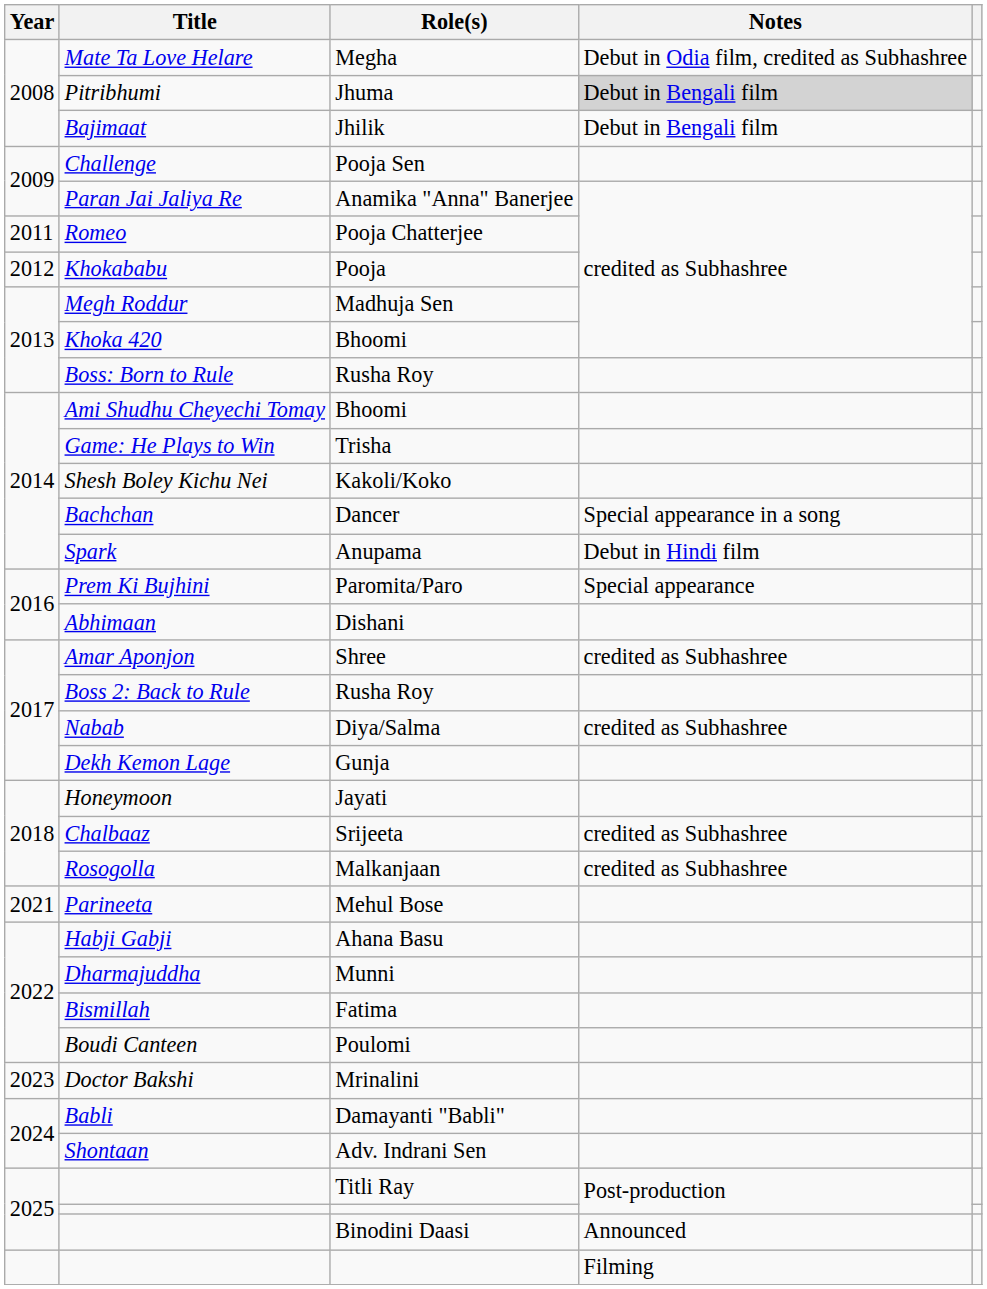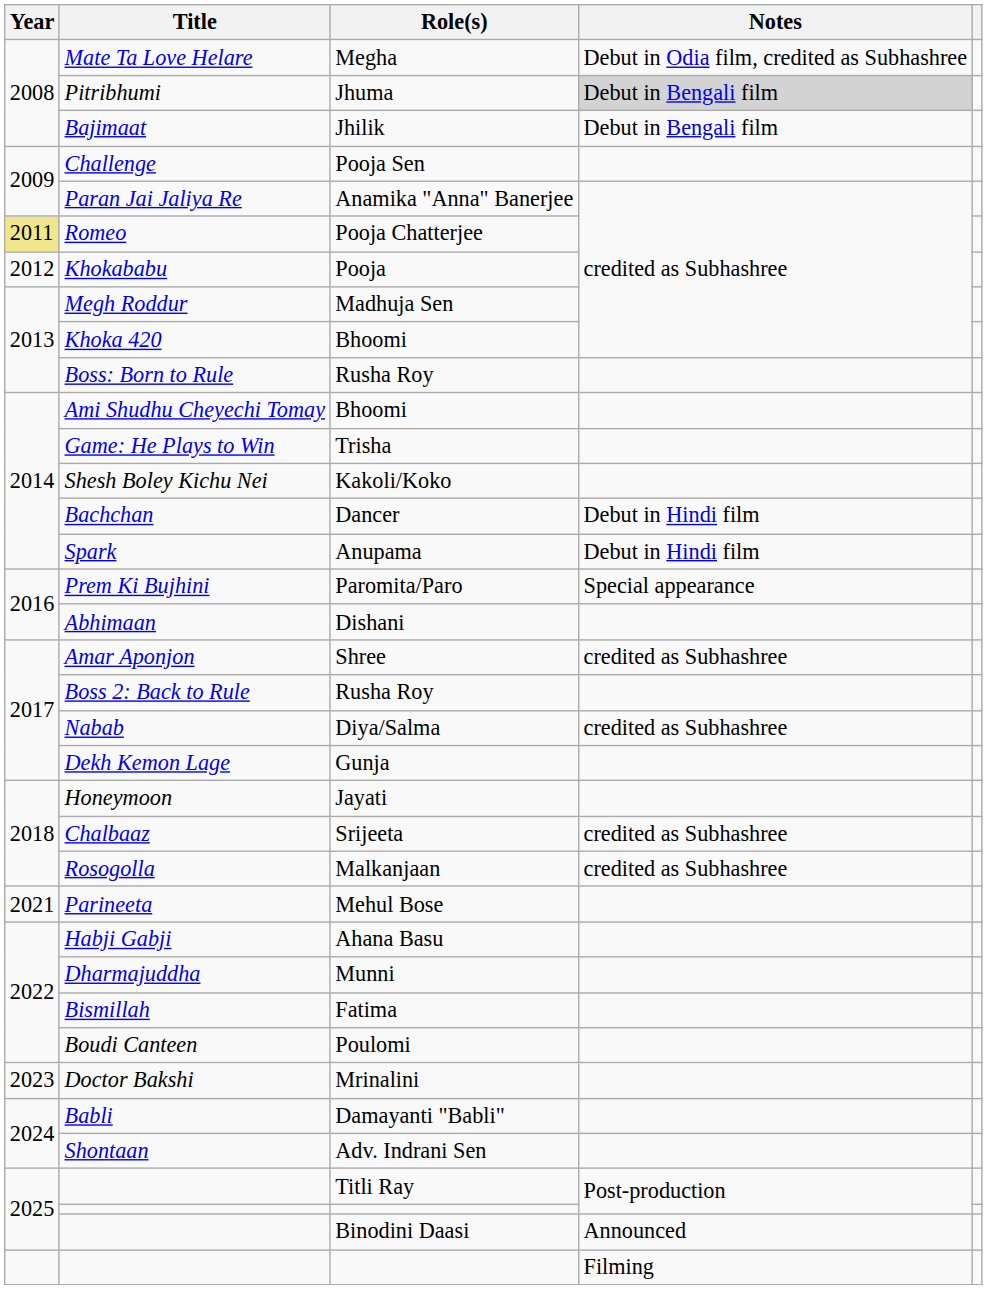Romeo | Year: no background -> khaki background
Bachchan | Notes: Special appearance in a song -> Debut in Hindi film
